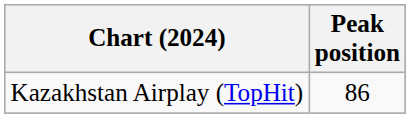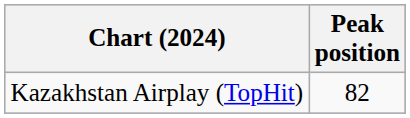Kazakhstan Airplay (TopHit) | Peak position: 86 -> 82
